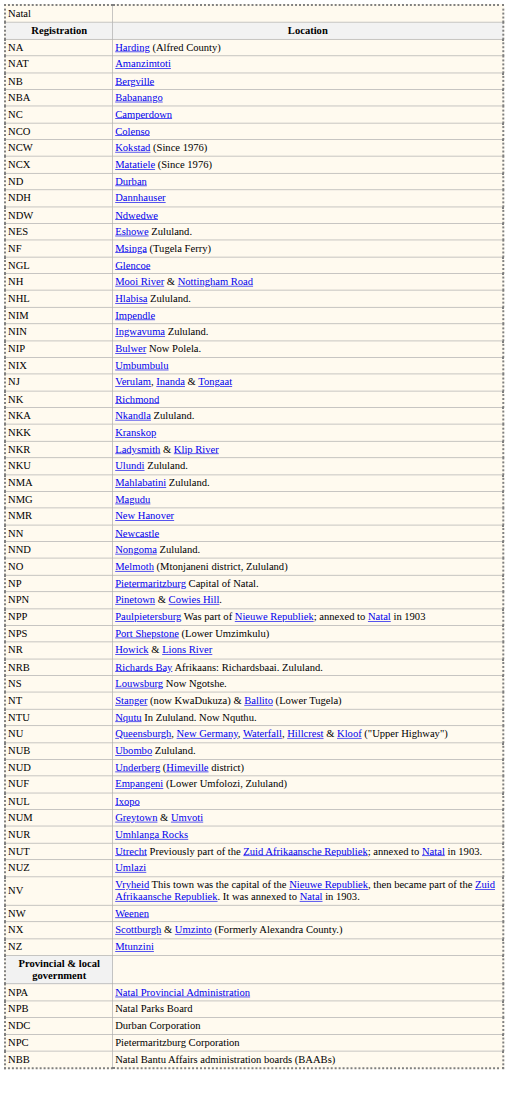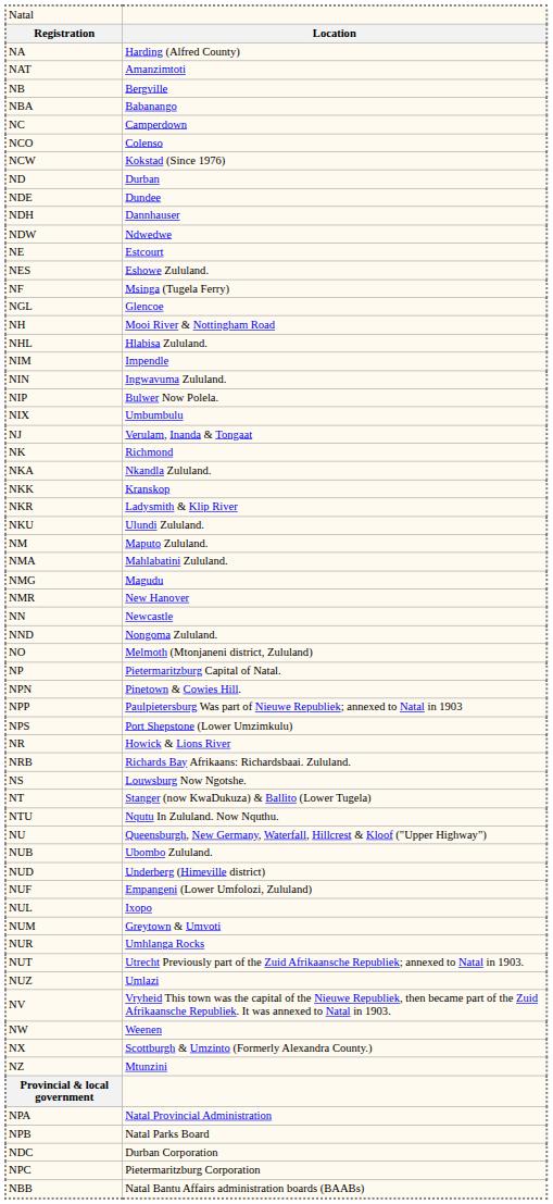- row: NCX | Matatiele (Since 1976)
+ row: NDE | Dundee
+ row: NE | Estcourt
+ row: NM | Maputo Zululand.
